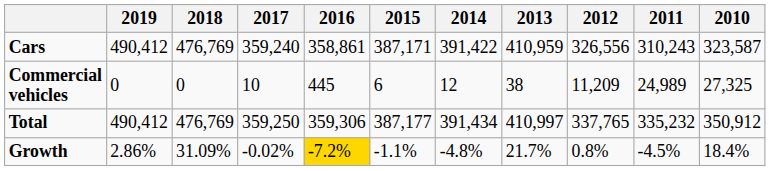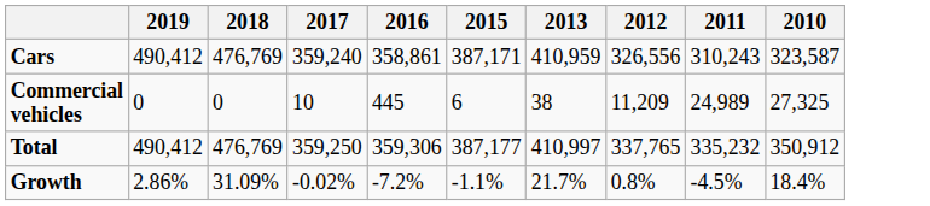- column: 2014 | 391,422 | 12 | 391,434 | -4.8%
Growth | 2016: gold background -> no background
